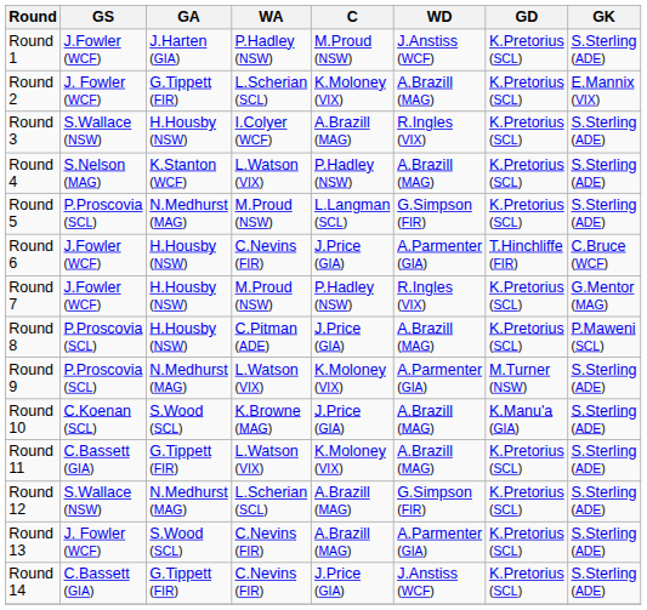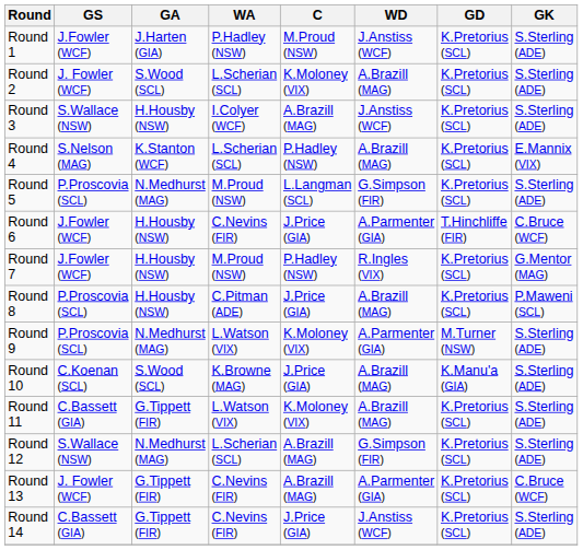Round 2 | GA: G.Tippett (FIR) -> S.Wood (SCL)
Round 2 | GK: E.Mannix (VIX) -> S.Sterling (ADE)
Round 3 | WD: R.Ingles (VIX) -> J.Anstiss (WCF)
Round 4 | WA: L.Watson (VIX) -> L.Scherian (SCL)
Round 4 | GK: S.Sterling (ADE) -> E.Mannix (VIX)
Round 13 | GA: S.Wood (SCL) -> G.Tippett (FIR)
Round 13 | GK: S.Sterling (ADE) -> C.Bruce (WCF)
